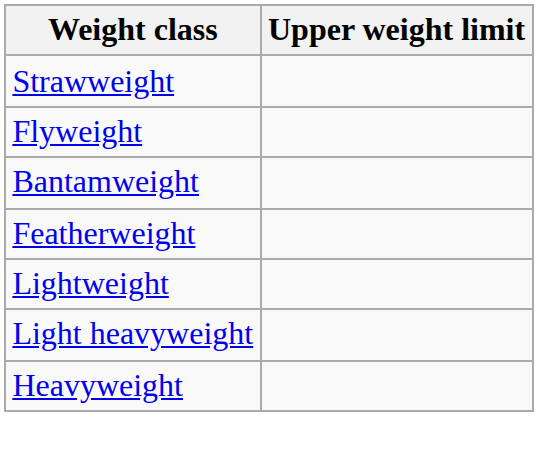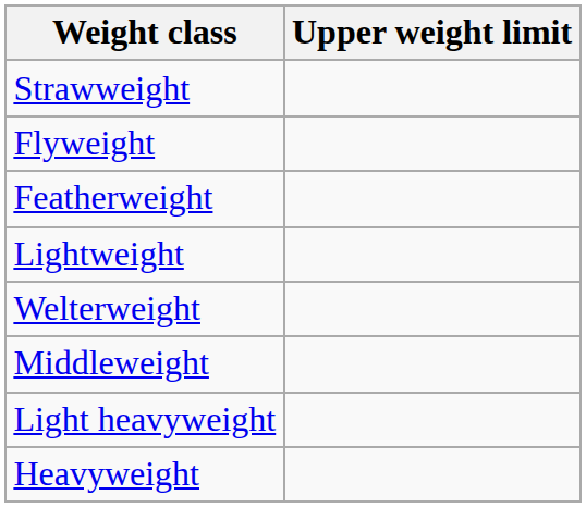- row: Bantamweight
+ row: Welterweight
+ row: Middleweight
